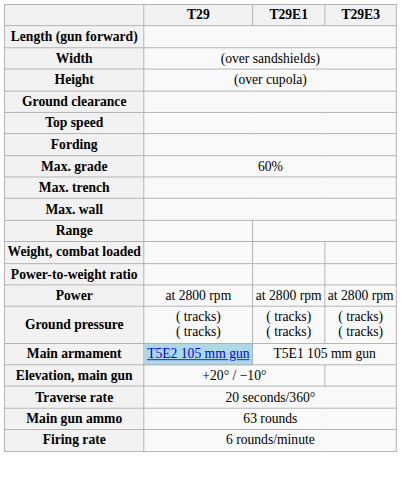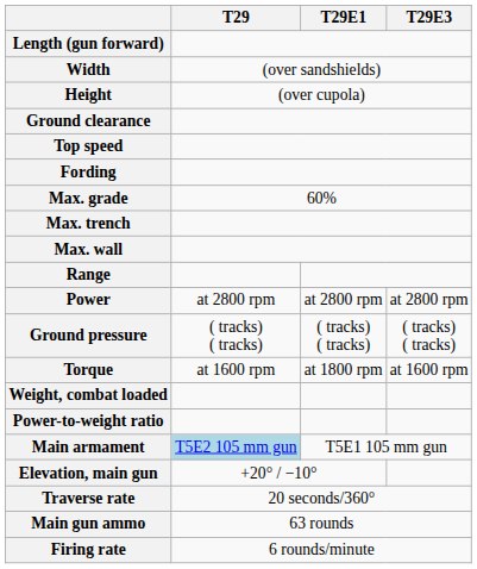rows swapped: Power <-> Weight, combat loaded
rows swapped: Power-to-weight ratio <-> Ground pressure
+ row: Torque | at 1600 rpm | at 1800 rpm | at 1600 rpm
